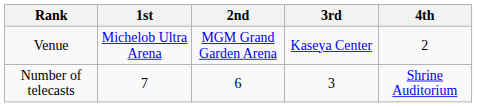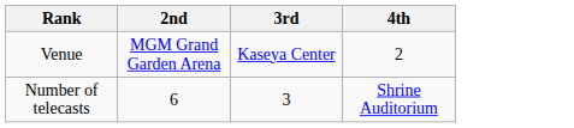- column: 1st | Michelob Ultra Arena | 7
